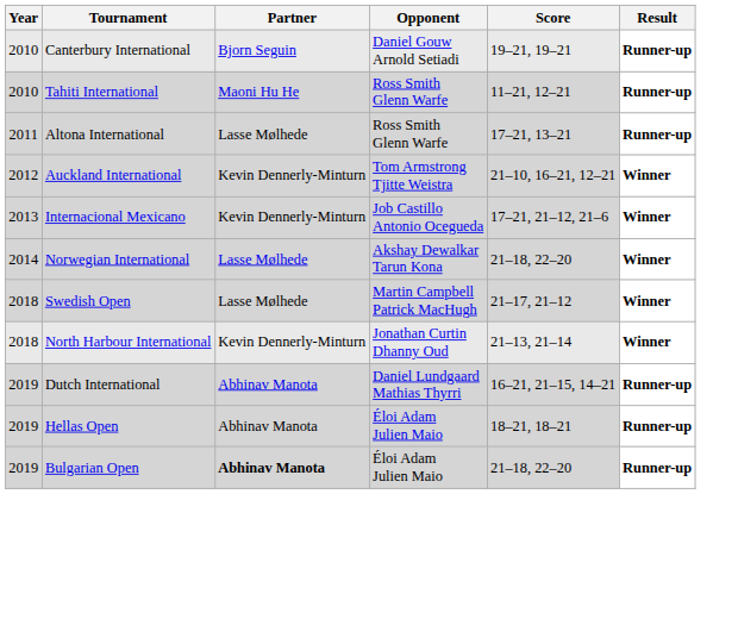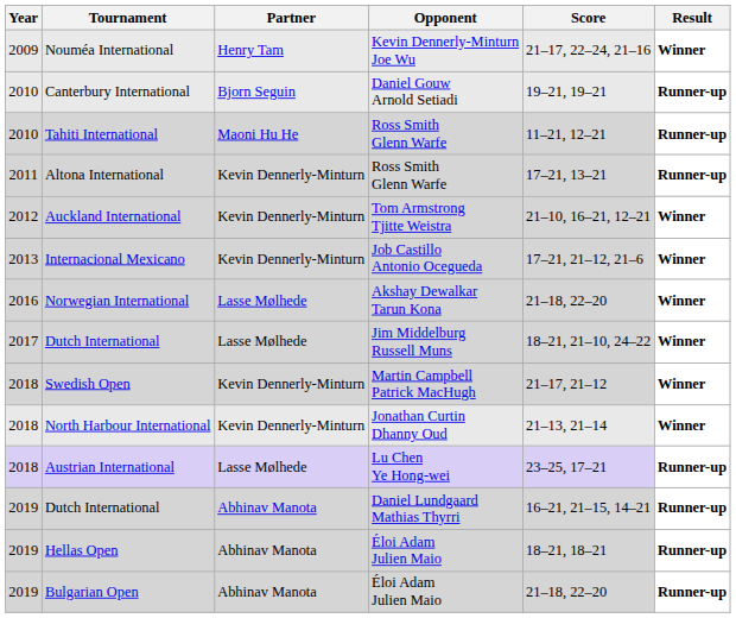+ row: 2009 | Nouméa International | Henry Tam | Kevin Dennerly-Minturn Joe Wu | 21–17, 22–24, 21–16 | Winner
Altona International | Partner: Lasse Mølhede -> Kevin Dennerly-Minturn
Norwegian International | Year: 2014 -> 2016
+ row: 2017 | Dutch International | Lasse Mølhede | Jim Middelburg Russell Muns | 18–21, 21–10, 24–22 | Winner
Swedish Open | Partner: Lasse Mølhede -> Kevin Dennerly-Minturn
+ row: 2018 | Austrian International | Lasse Mølhede | Lu Chen Ye Hong-wei | 23–25, 17–21 | Runner-up
Bulgarian Open | Partner: bold -> normal
